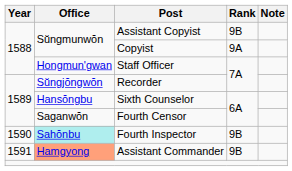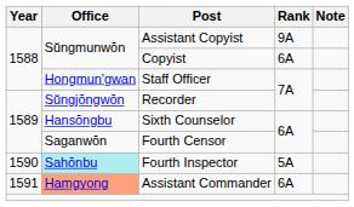Assistant Copyist | Rank: 9B -> 9A
Copyist | Rank: 9A -> 6A
Fourth Inspector | Rank: 9B -> 5A
Assistant Commander | Rank: 9B -> 6A
